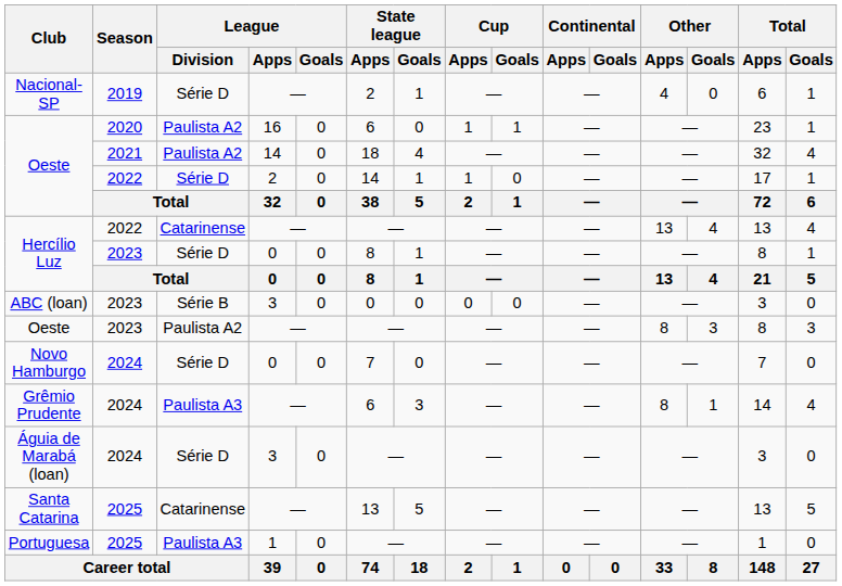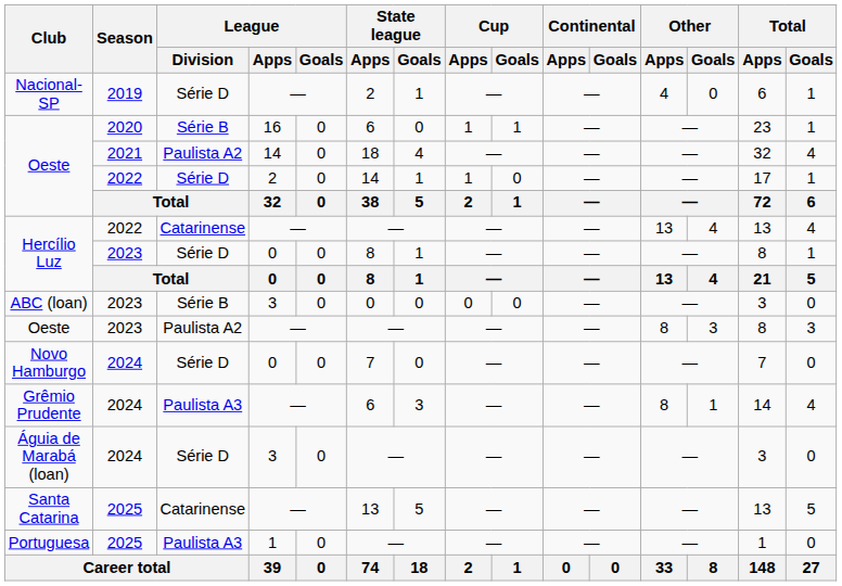Oeste / 2020 | League / Division: Paulista A2 -> Série B
